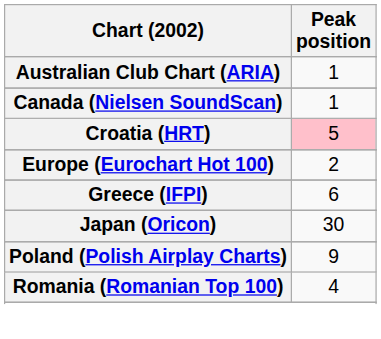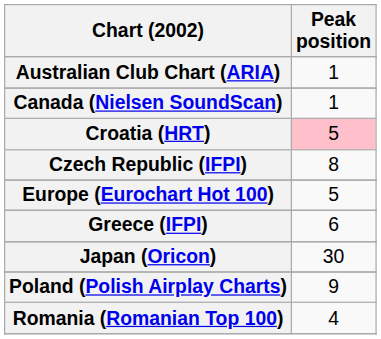+ row: Czech Republic (IFPI) | 8
Europe (Eurochart Hot 100) | Peak position: 2 -> 5
